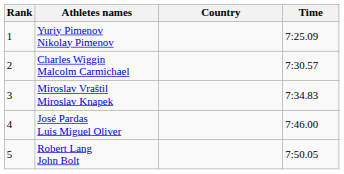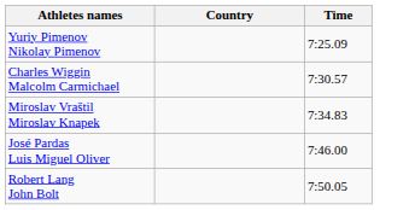- column: Rank | 1 | 2 | 3 | 4 | 5
